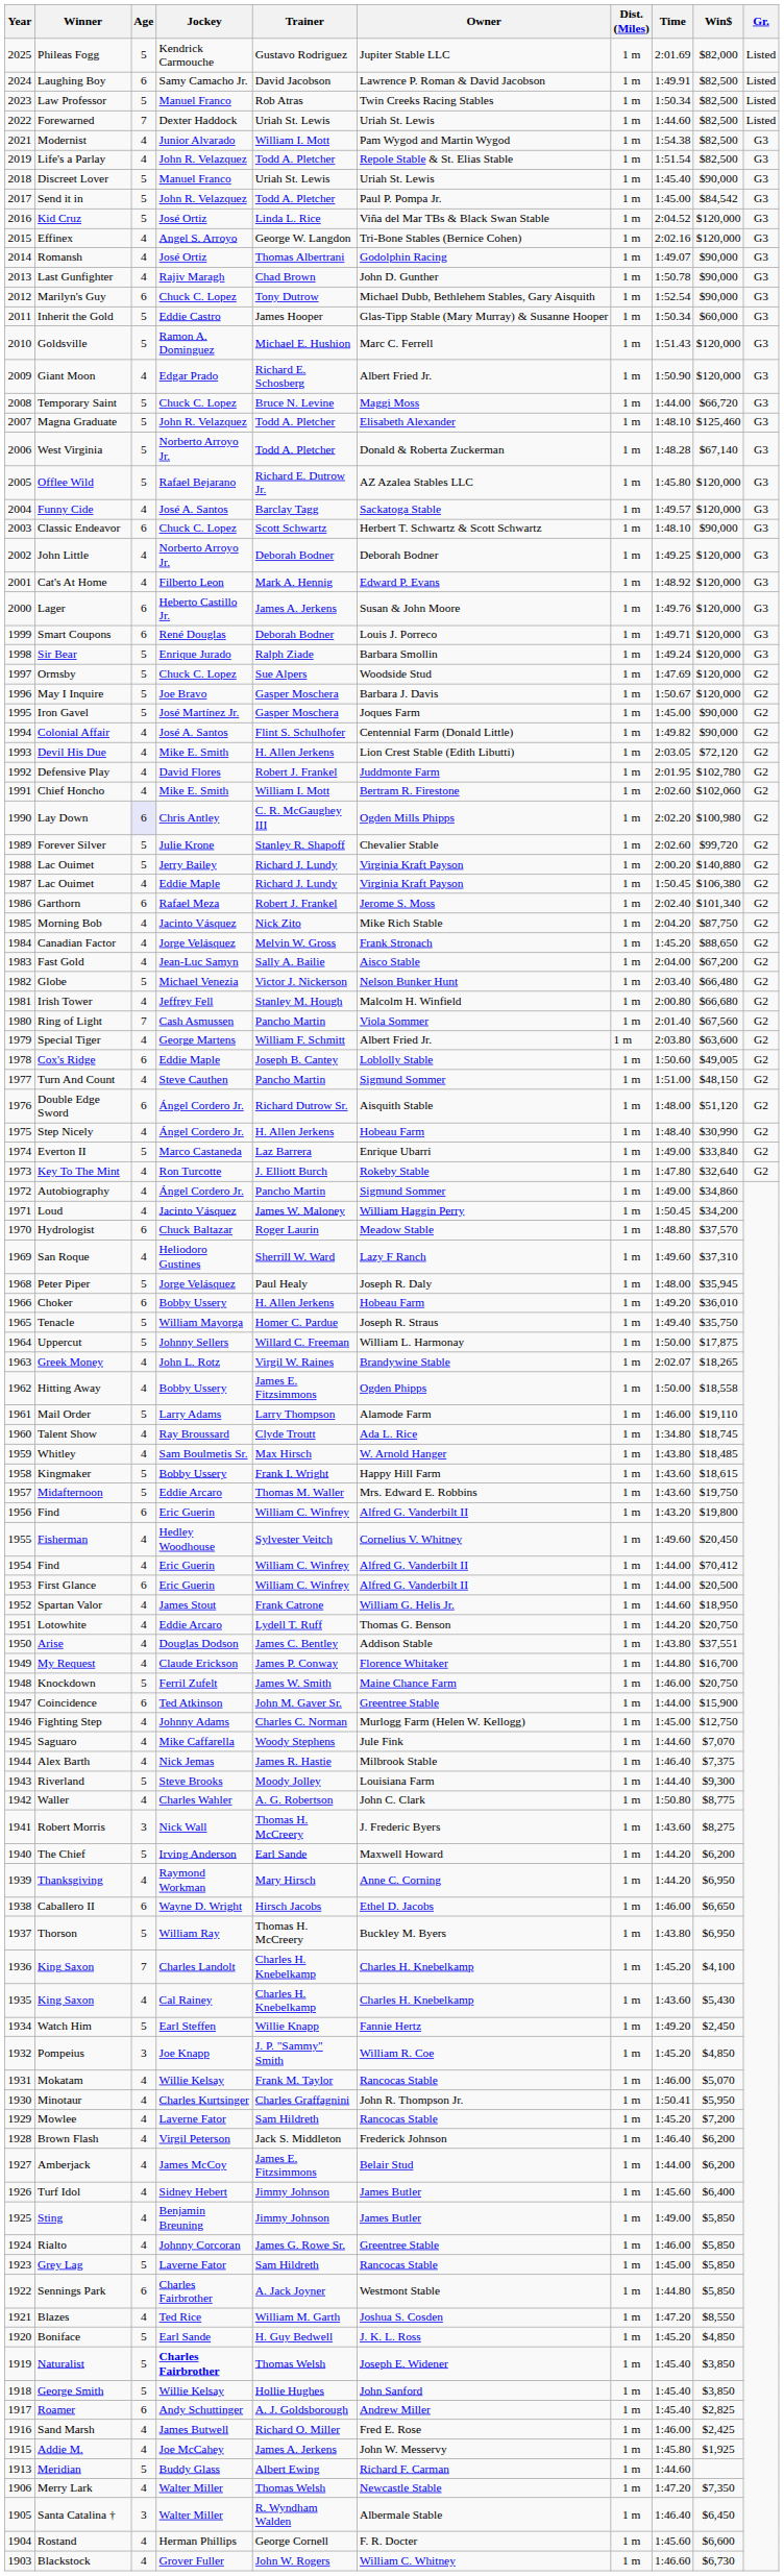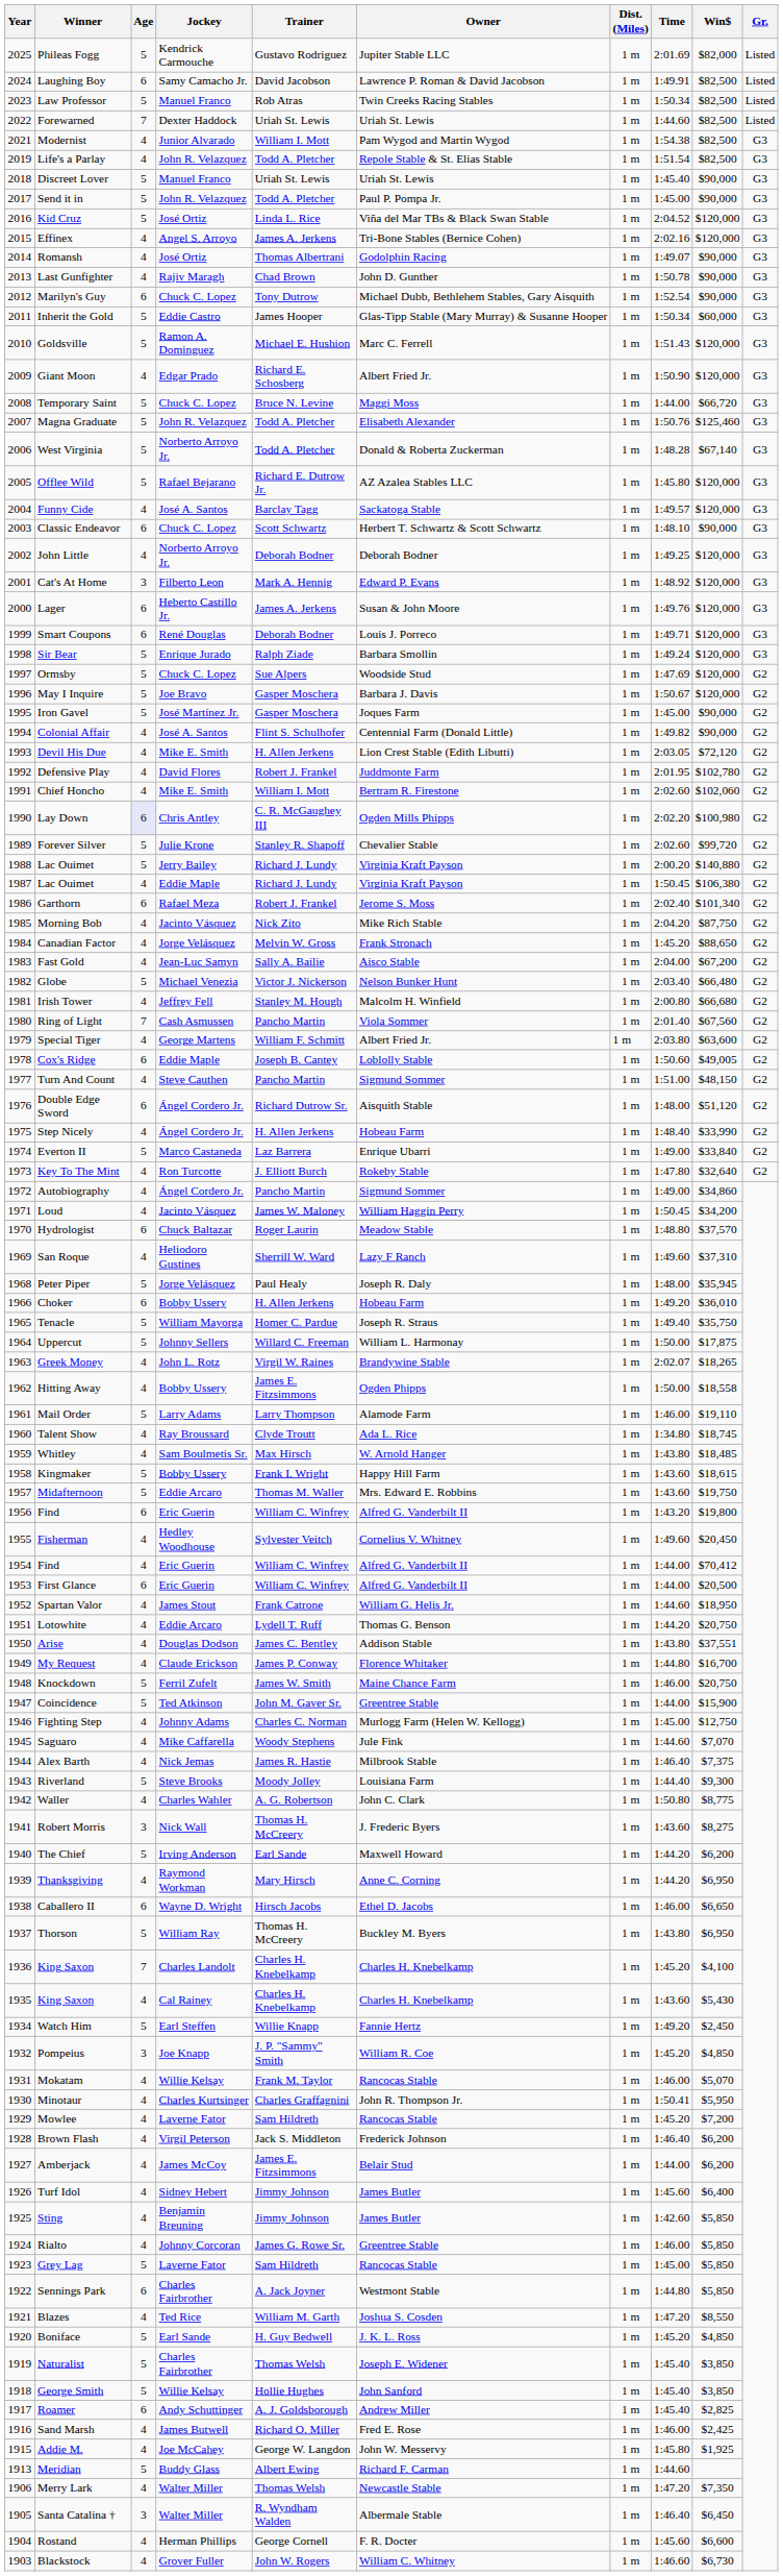Send it in | Win$: $84,542 -> $90,000
Effinex | Trainer: George W. Langdon -> James A. Jerkens
Magna Graduate | Time: 1:48.10 -> 1:50.76
Cat's At Home | Age: 4 -> 3
Step Nicely | Win$: $30,990 -> $33,990
Coincidence | Age: 6 -> 5
Sting | Time: 1:49.00 -> 1:42.60
Naturalist | Jockey: bold -> normal
Addie M. | Trainer: James A. Jerkens -> George W. Langdon
